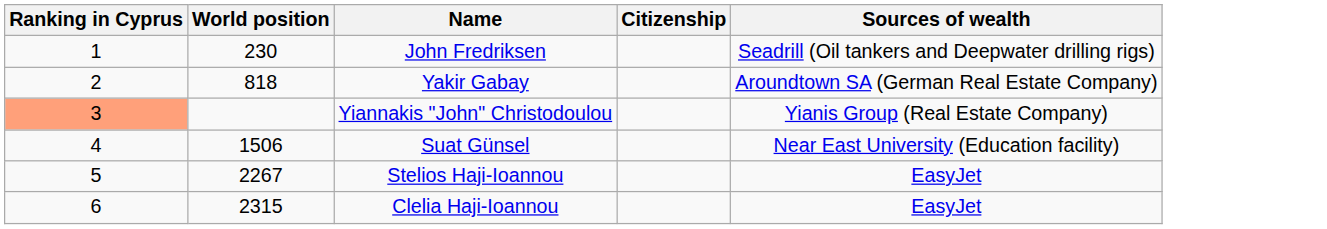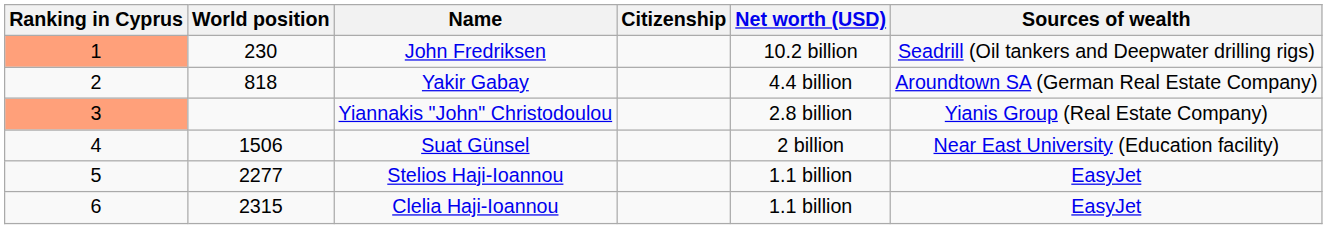+ column: Net worth (USD) | 10.2 billion | 4.4 billion | 2.8 billion | 2 billion | 1.1 billion | 1.1 billion
John Fredriksen | Ranking in Cyprus: no background -> lightsalmon background
Stelios Haji-Ioannou | World position: 2267 -> 2277
